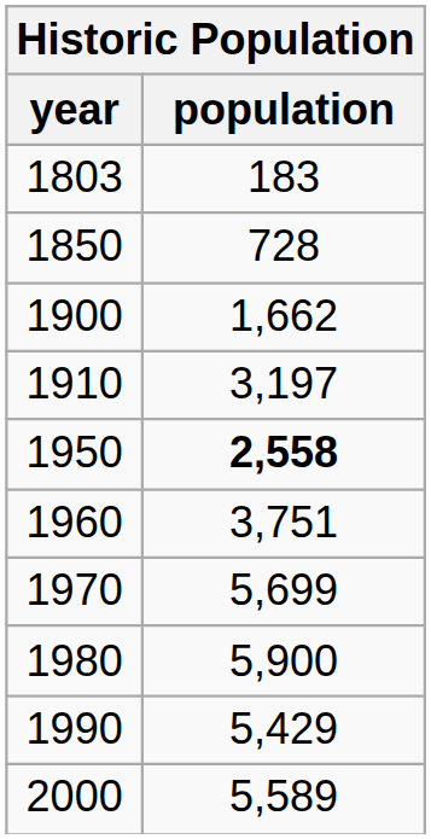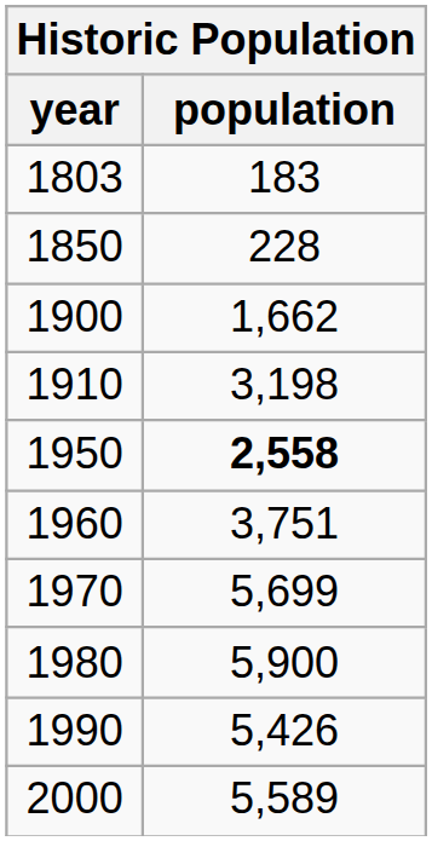1850 | population: 728 -> 228
1910 | population: 3,197 -> 3,198
1990 | population: 5,429 -> 5,426
